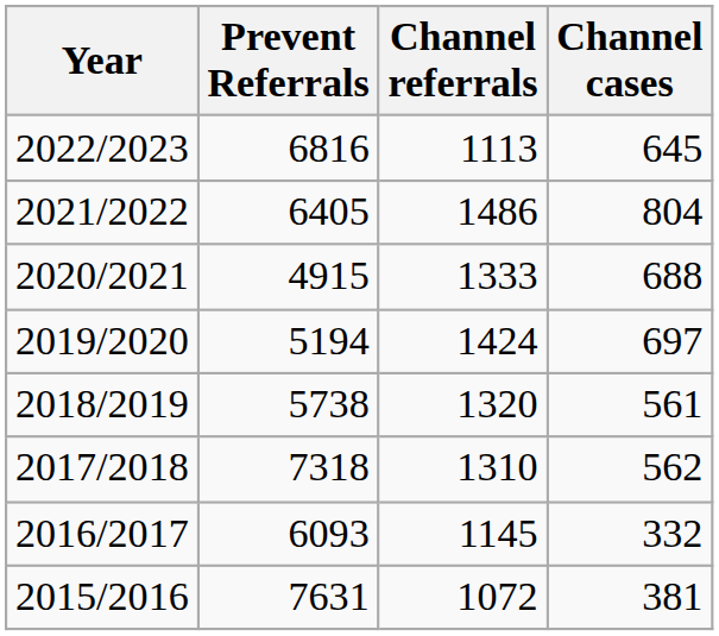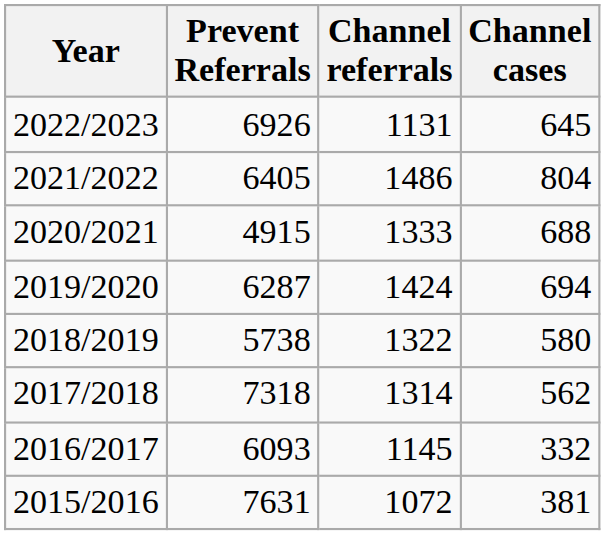2022/2023 | Prevent Referrals: 6816 -> 6926
2022/2023 | Channel referrals: 1113 -> 1131
2019/2020 | Prevent Referrals: 5194 -> 6287
2019/2020 | Channel cases: 697 -> 694
2018/2019 | Channel referrals: 1320 -> 1322
2018/2019 | Channel cases: 561 -> 580
2017/2018 | Channel referrals: 1310 -> 1314
